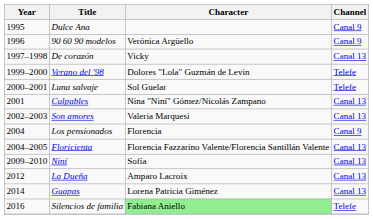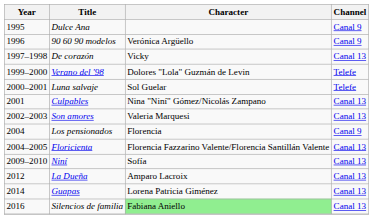Silencios de familia | Channel: Telefe -> Canal 13
